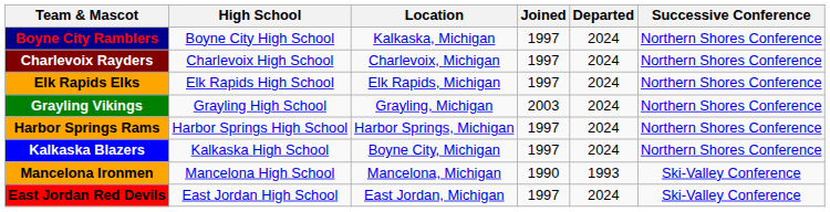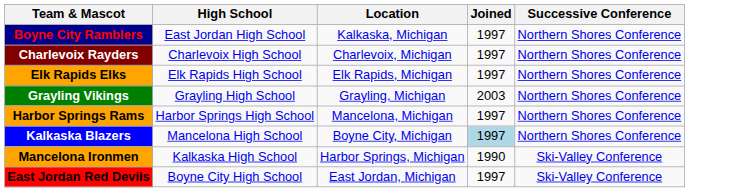- column: Departed | 2024 | 2024 | 2024 | 2024 | 2024 | 2024 | 1993 | 2024
Boyne City Ramblers | High School: Boyne City High School -> East Jordan High School
Harbor Springs Rams | Location: Harbor Springs, Michigan -> Mancelona, Michigan
Kalkaska Blazers | High School: Kalkaska High School -> Mancelona High School
Kalkaska Blazers | Joined: no background -> lightblue background
Mancelona Ironmen | High School: Mancelona High School -> Kalkaska High School
Mancelona Ironmen | Location: Mancelona, Michigan -> Harbor Springs, Michigan
East Jordan Red Devils | High School: East Jordan High School -> Boyne City High School
